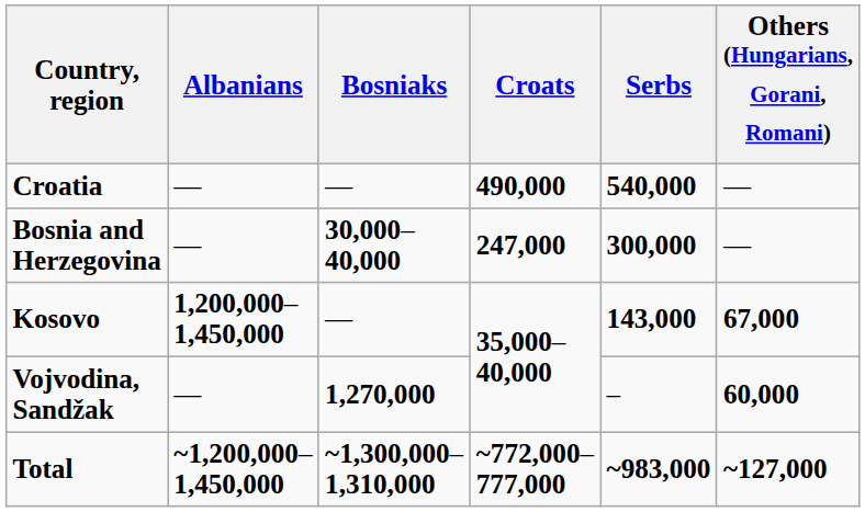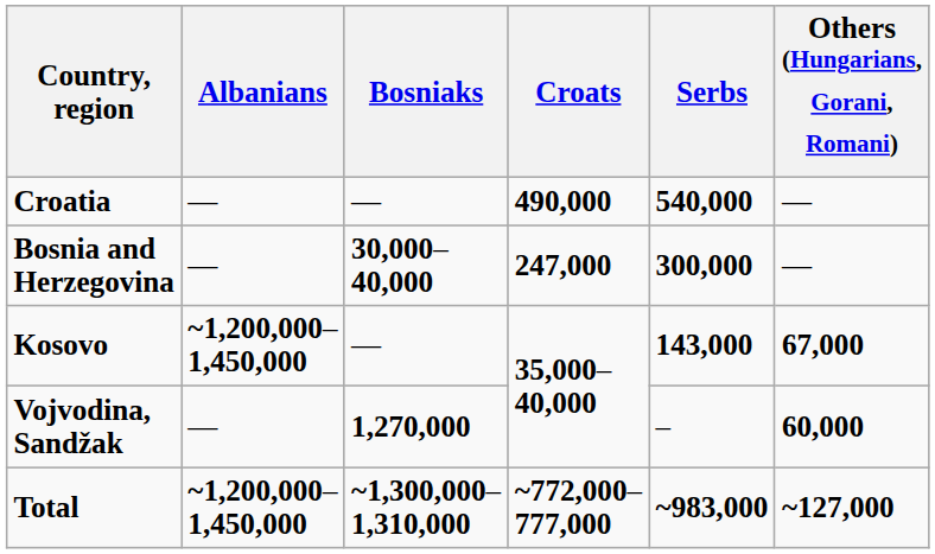Kosovo | Albanians: 1,200,000–1,450,000 -> ~1,200,000–1,450,000
